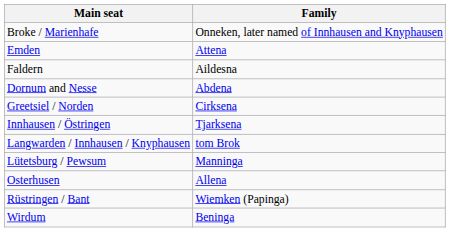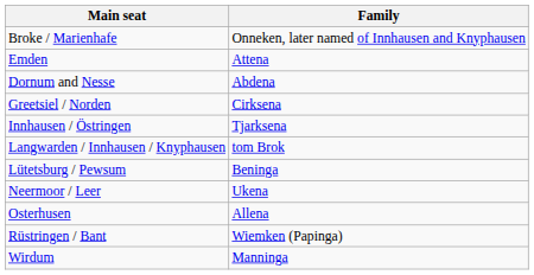- row: Faldern | Aildesna
Lütetsburg / Pewsum | Family: Manninga -> Beninga
+ row: Neermoor / Leer | Ukena
Wirdum | Family: Beninga -> Manninga
